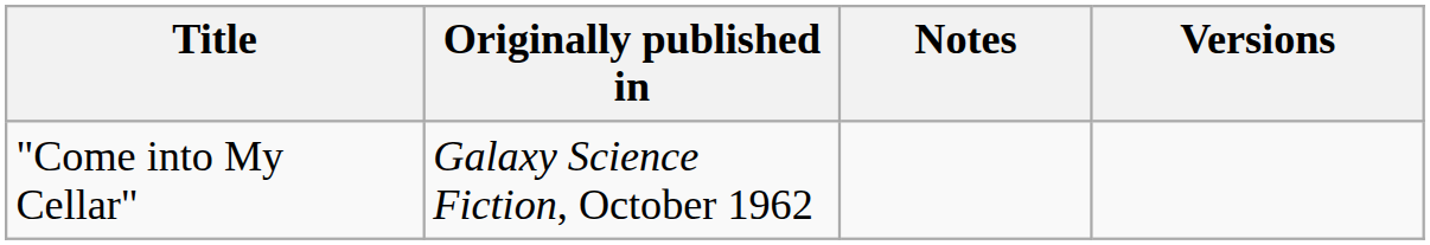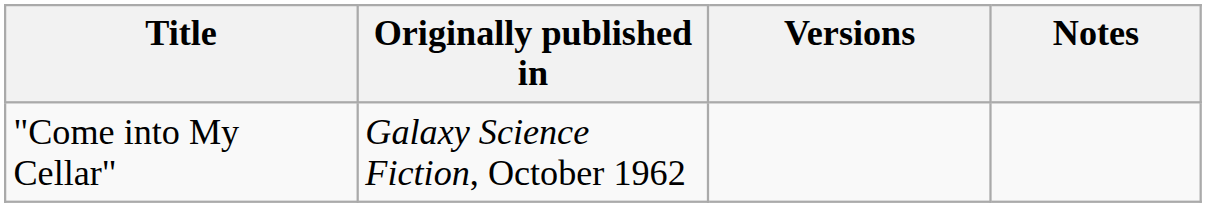columns swapped: Versions <-> Notes
